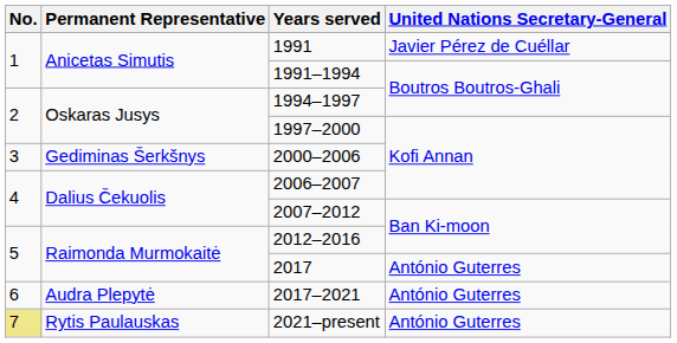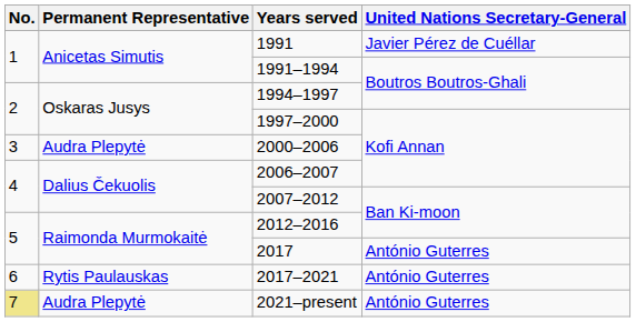2000–2006 | Permanent Representative: Gediminas Šerkšnys -> Audra Plepytė
2017–2021 | Permanent Representative: Audra Plepytė -> Rytis Paulauskas
2021–present | Permanent Representative: Rytis Paulauskas -> Audra Plepytė
